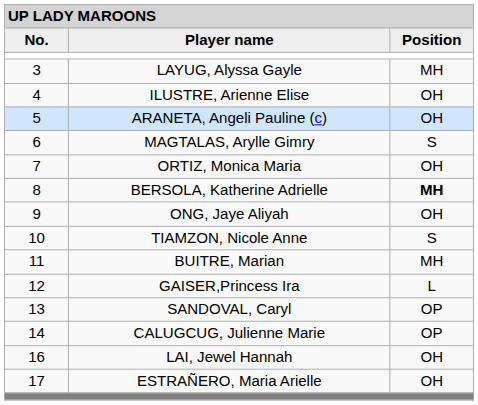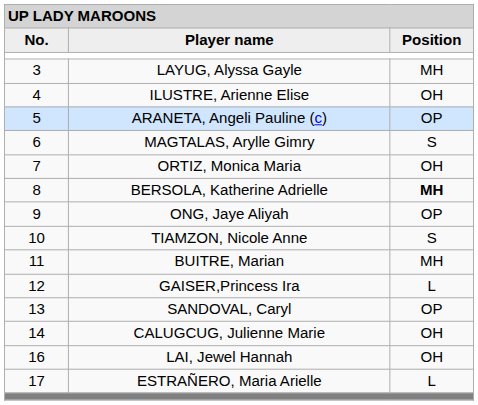ARANETA, Angeli Pauline (c) | column 3: OH -> OP
ONG, Jaye Aliyah | column 3: OH -> OP
CALUGCUG, Julienne Marie | column 3: OP -> OH
ESTRAÑERO, Maria Arielle | column 3: OH -> L
